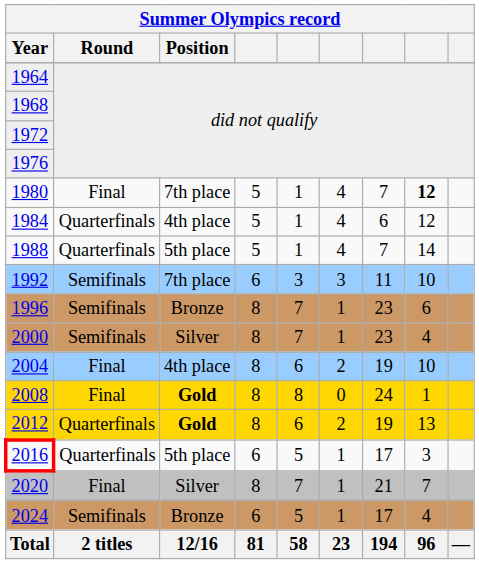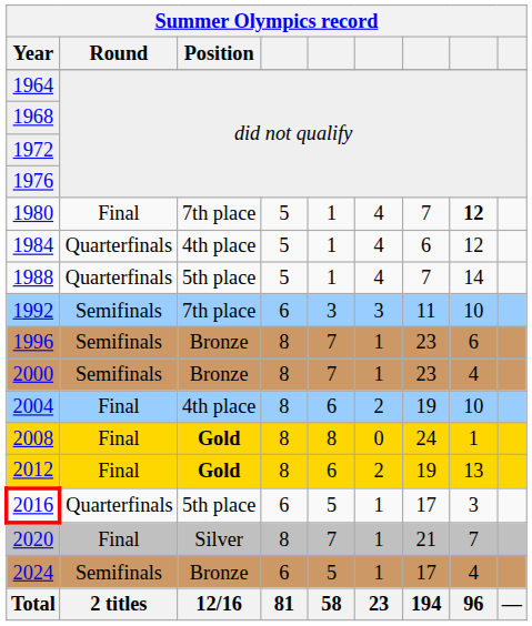2000 | Position: Silver -> Bronze
2012 | Round: Quarterfinals -> Final
